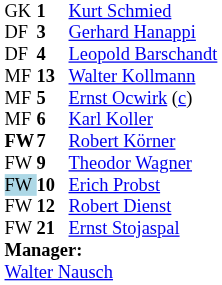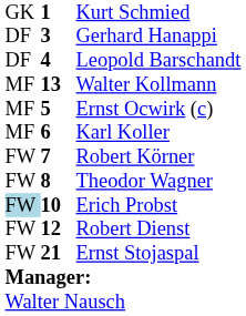Robert Körner | column 1: bold -> normal
Theodor Wagner | column 2: 9 -> 8
